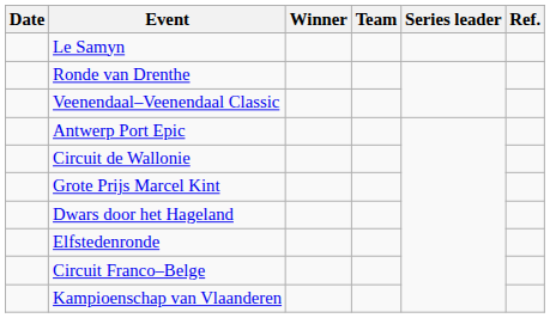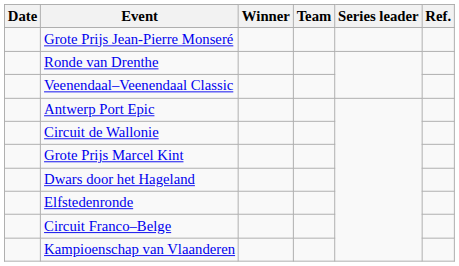- row: Le Samyn
+ row: Grote Prijs Jean-Pierre Monseré
